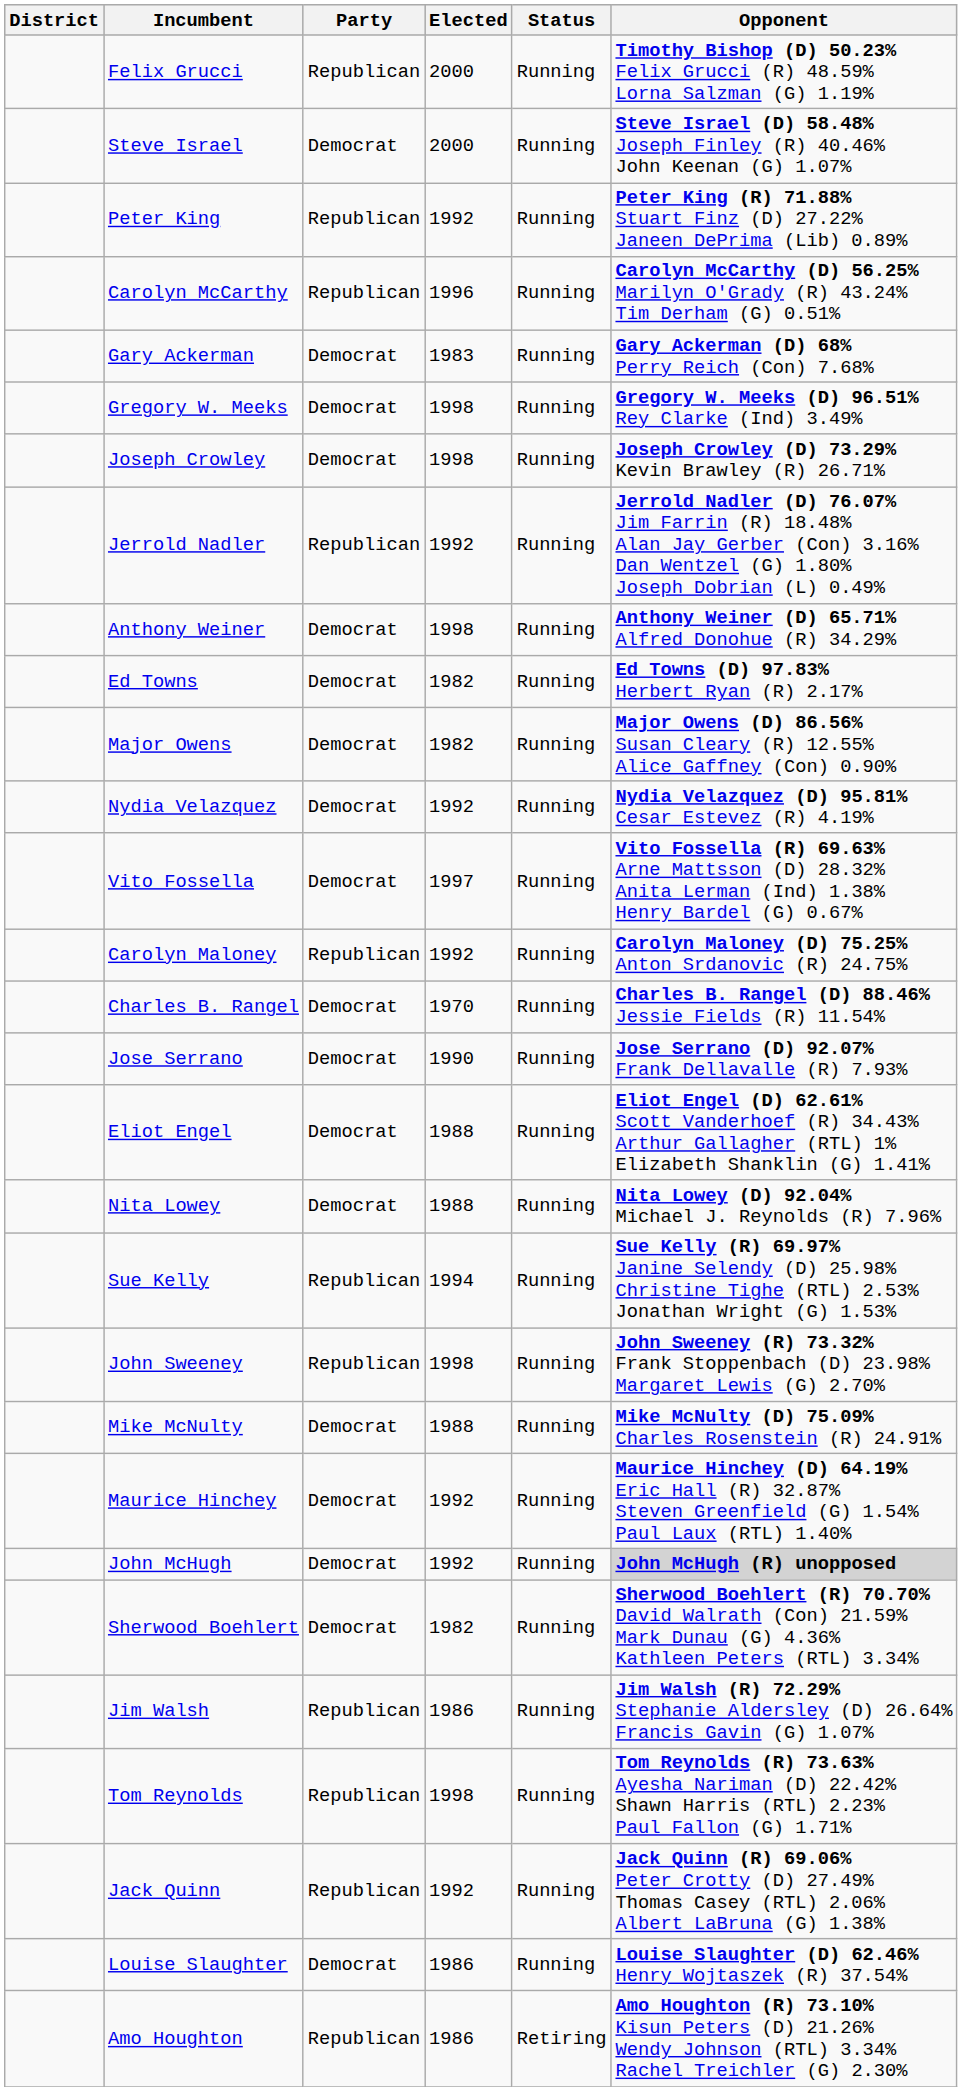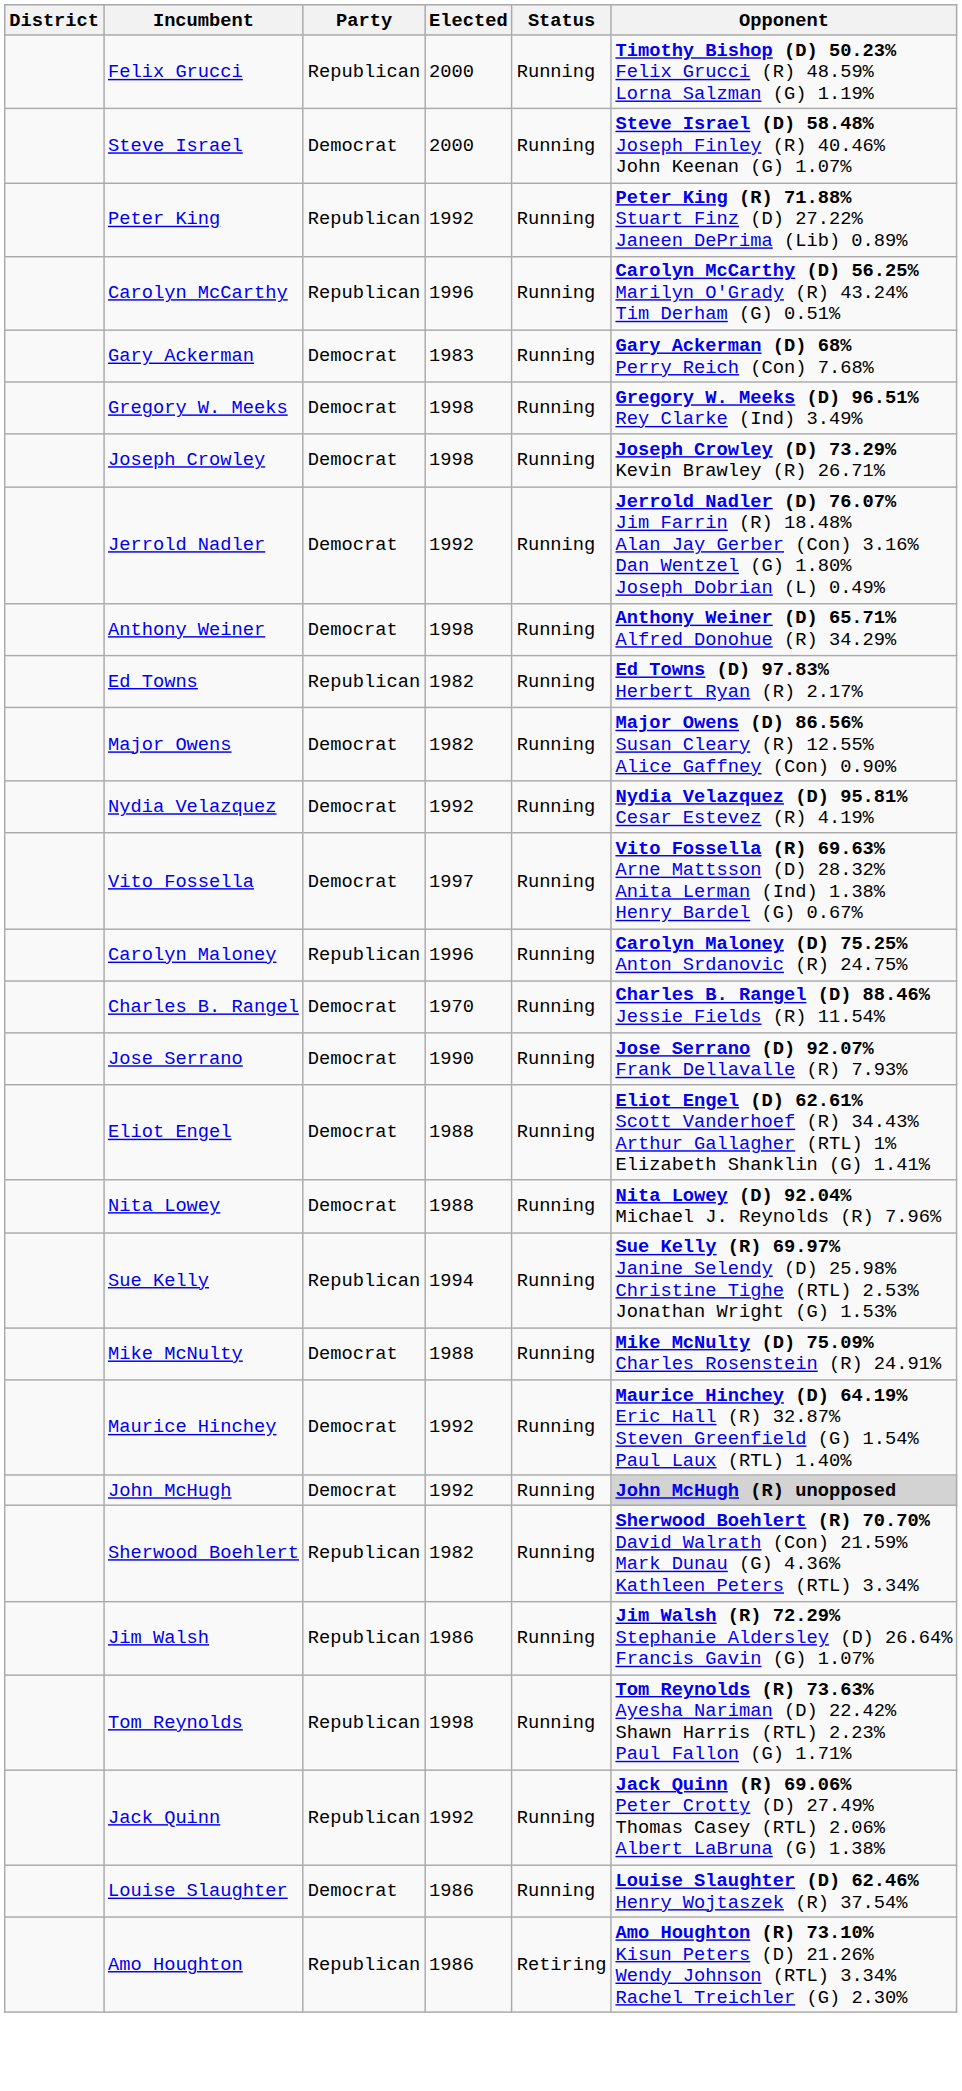Jerrold Nadler | Party: Republican -> Democrat
Ed Towns | Party: Democrat -> Republican
Carolyn Maloney | Elected: 1992 -> 1996
- row: John Sweeney | Republican | 1998 | Running | John Sweeney (R) 73.32% Frank Stoppenbach (D) 23.98% Margaret Lewis (G) 2.70%
Sherwood Boehlert | Party: Democrat -> Republican
